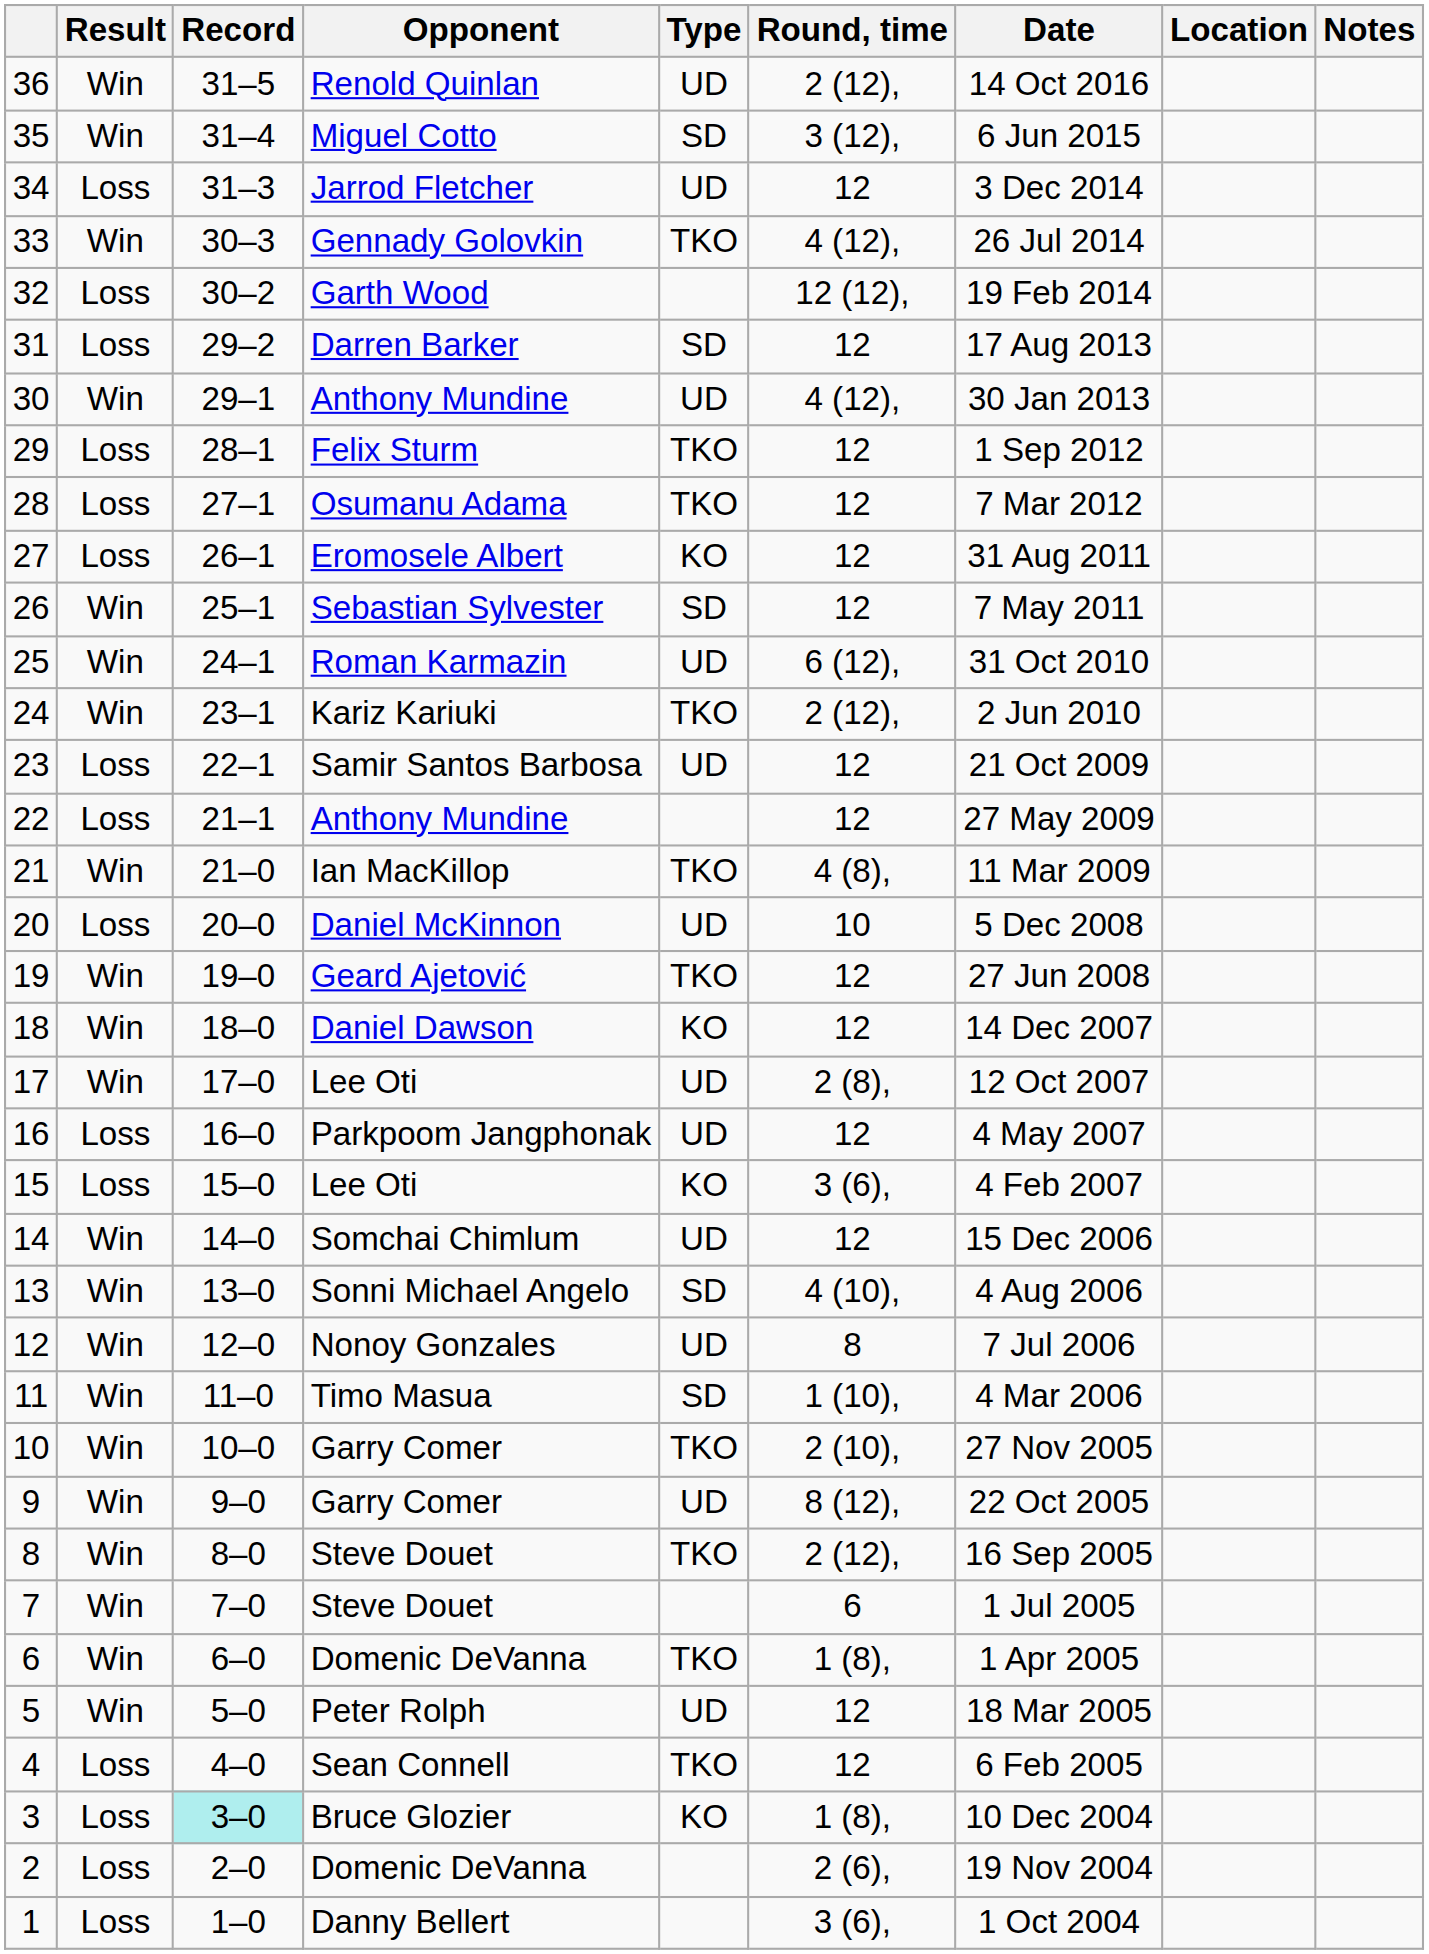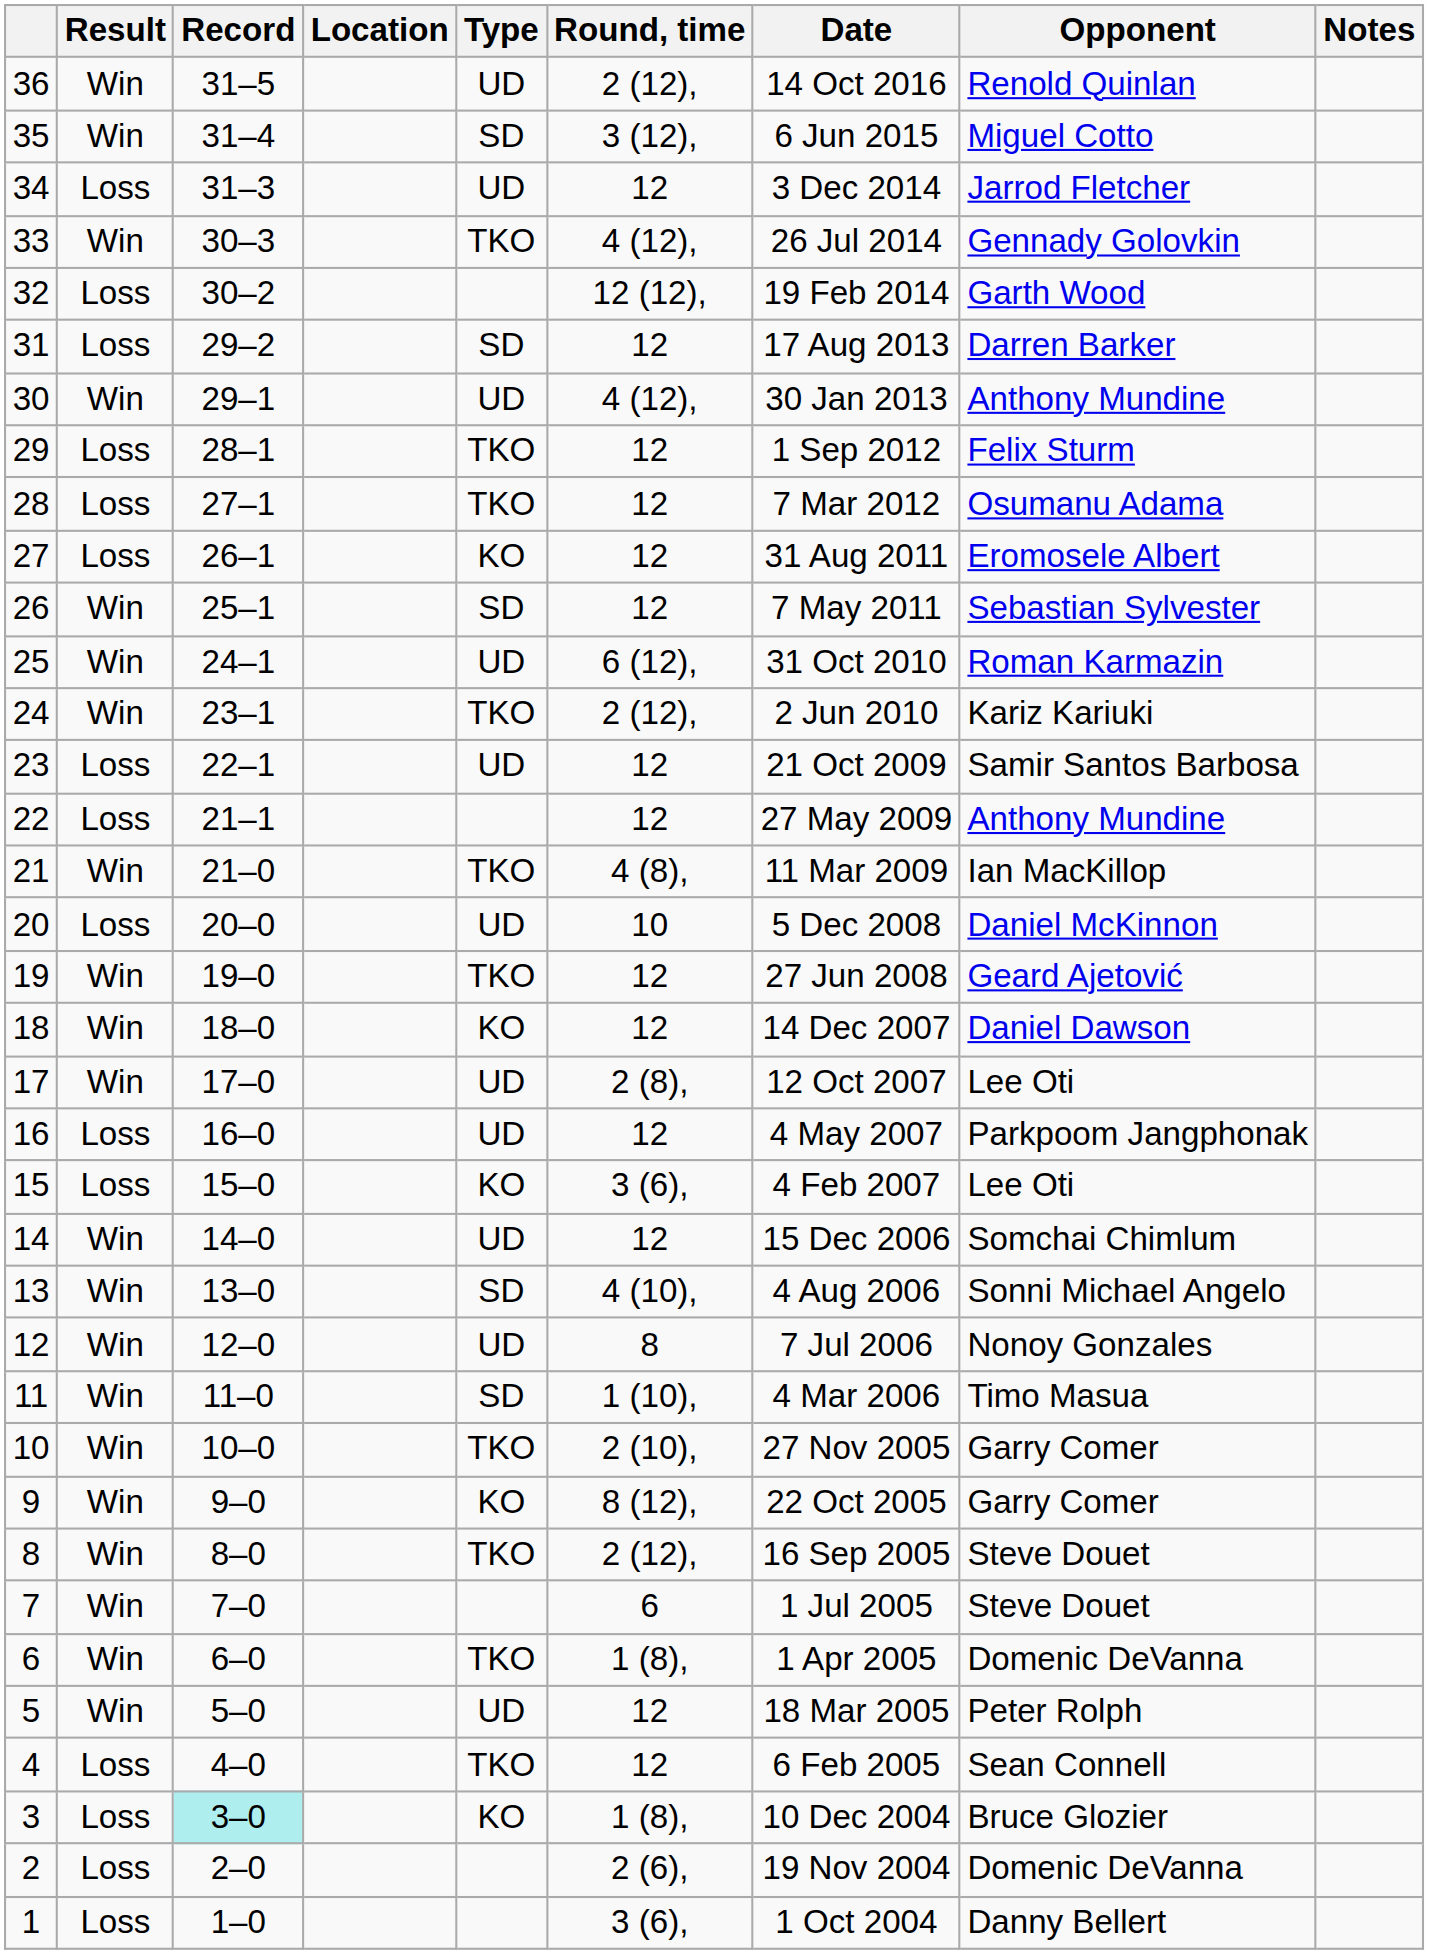columns swapped: Opponent <-> Location
9 | Type: UD -> KO
